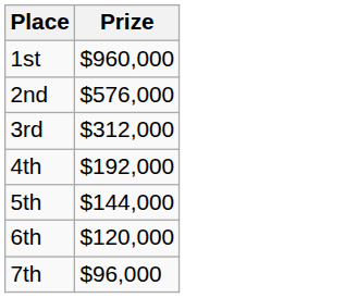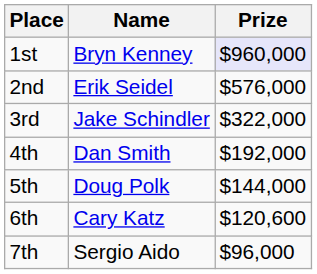+ column: Name | Bryn Kenney | Erik Seidel | Jake Schindler | Dan Smith | Doug Polk | Cary Katz | Sergio Aido
1st | Prize: no background -> lavender background
3rd | Prize: $312,000 -> $322,000
6th | Prize: $120,000 -> $120,600
